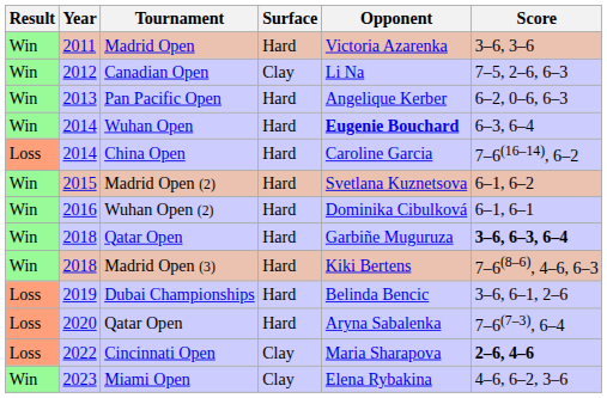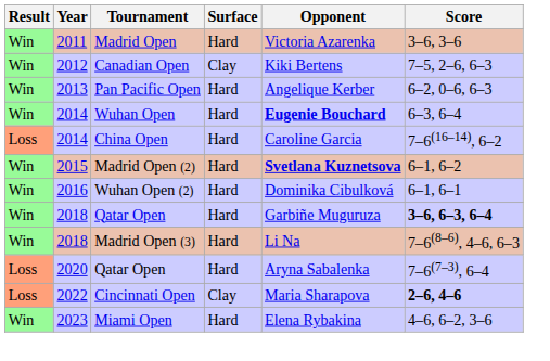Canadian Open | Opponent: Li Na -> Kiki Bertens
Madrid Open (2) | Opponent: normal -> bold
Madrid Open (3) | Opponent: Kiki Bertens -> Li Na
- row: Loss | 2019 | Dubai Championships | Hard | Belinda Bencic | 3–6, 6–1, 2–6
Miami Open | Surface: Clay -> Hard
